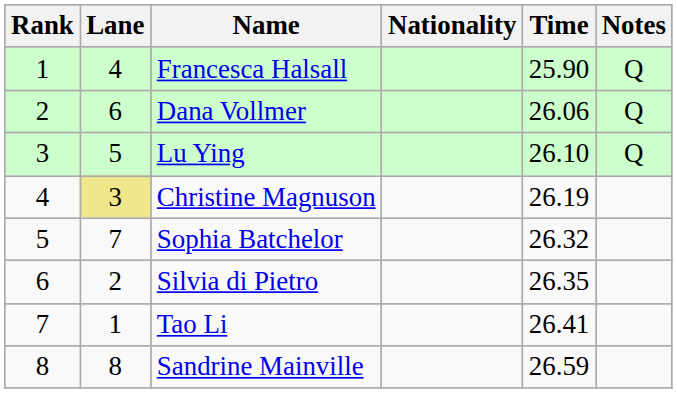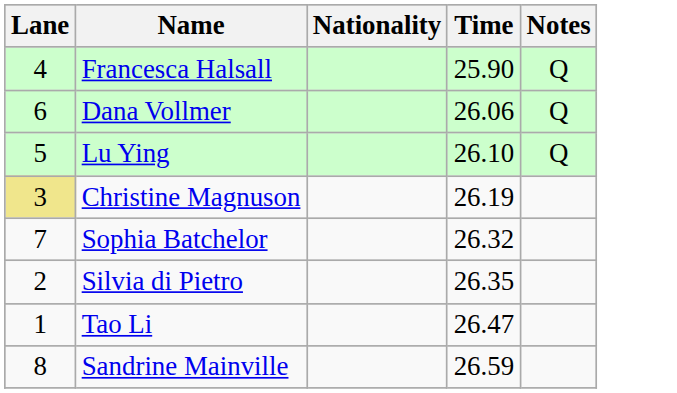- column: Rank | 1 | 2 | 3 | 4 | 5 | 6 | 7 | 8
Tao Li | Time: 26.41 -> 26.47
